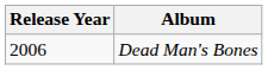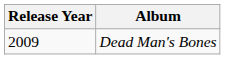Dead Man's Bones | Release Year: 2006 -> 2009
